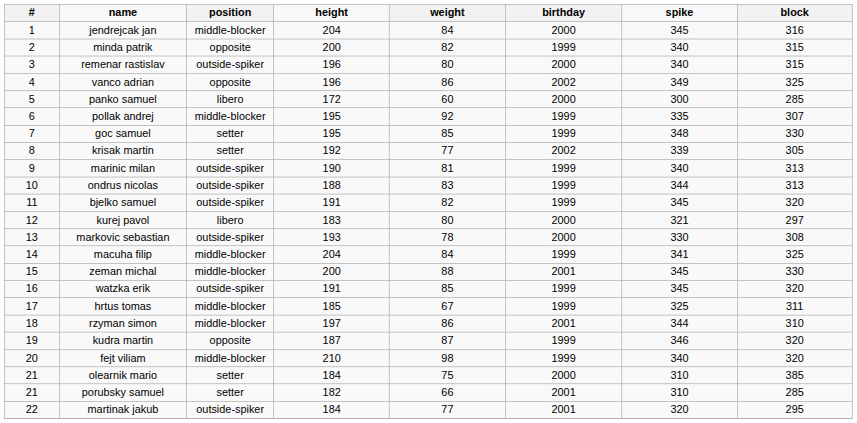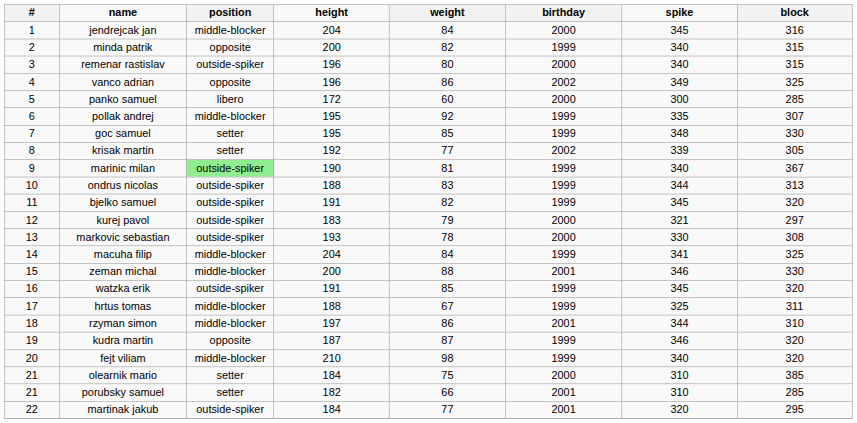marinic milan | position: no background -> lightgreen background
marinic milan | block: 313 -> 367
kurej pavol | position: libero -> outside-spiker
kurej pavol | weight: 80 -> 79
zeman michal | spike: 345 -> 346
hrtus tomas | height: 185 -> 188
